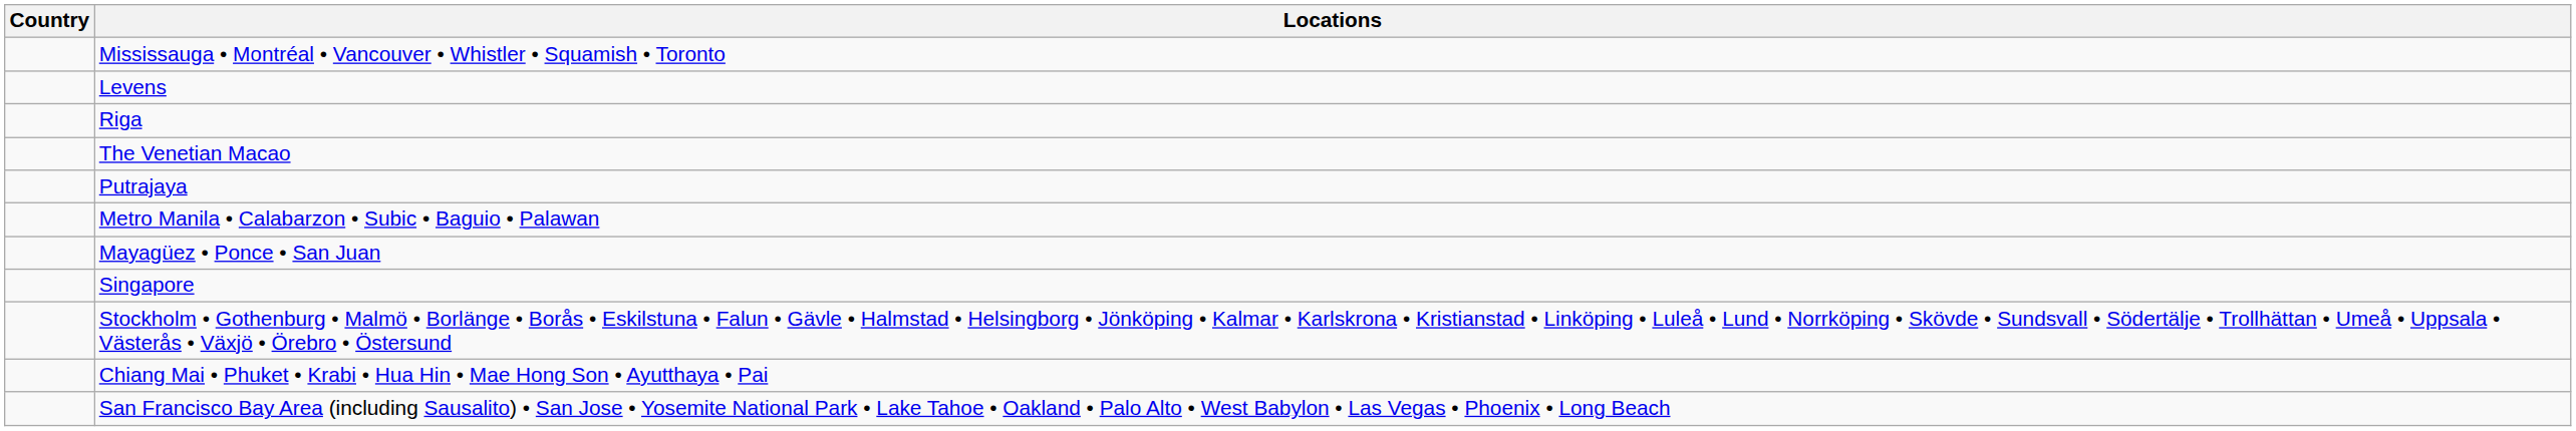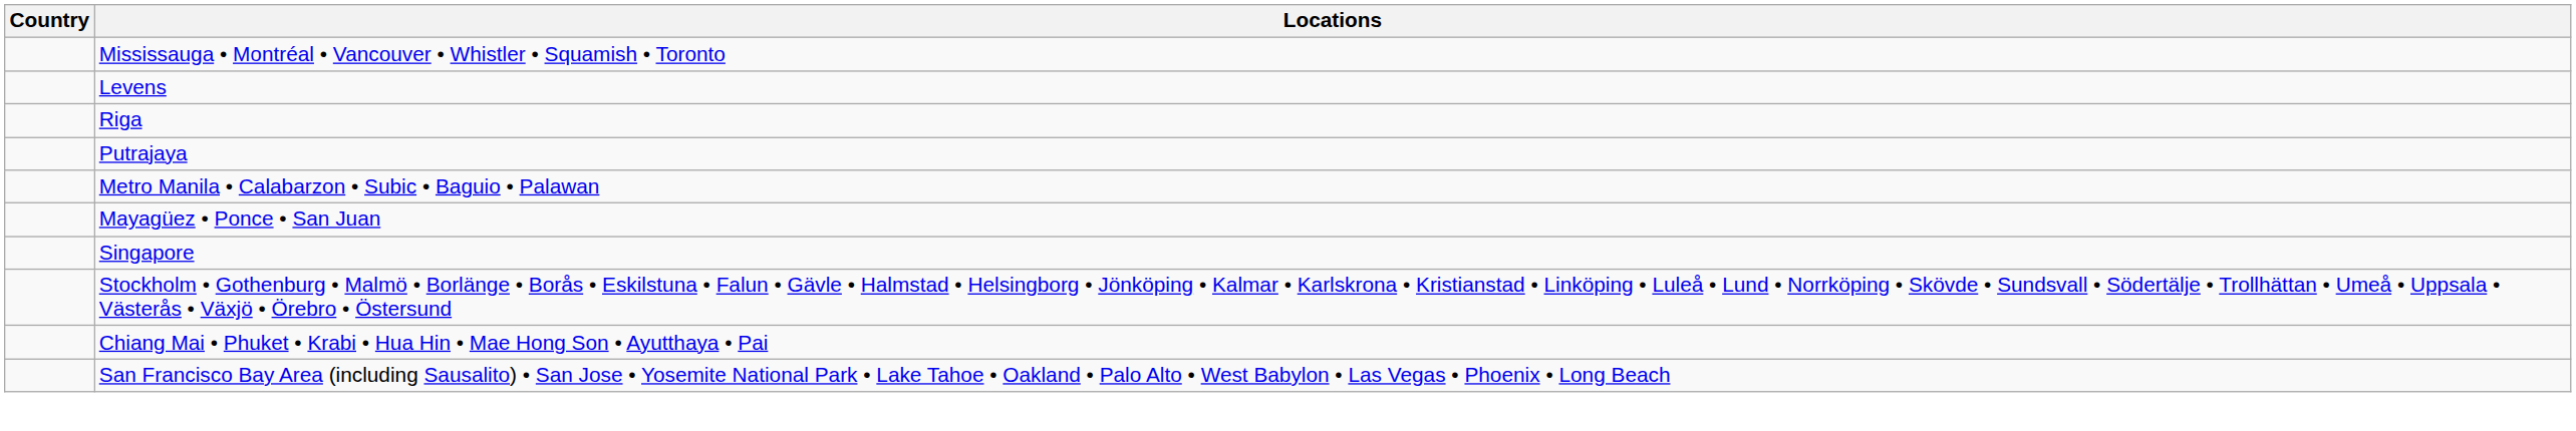- row: The Venetian Macao
